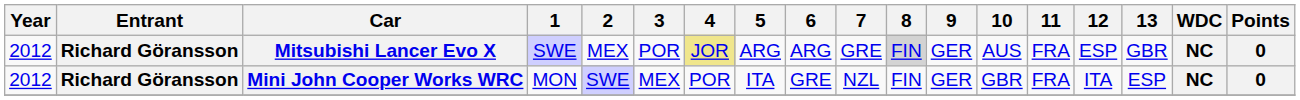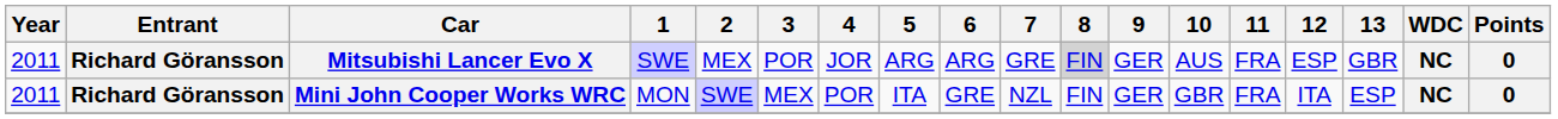Mitsubishi Lancer Evo X | Year: 2012 -> 2011
Mitsubishi Lancer Evo X | 4: khaki background -> no background
Mini John Cooper Works WRC | Year: 2012 -> 2011
